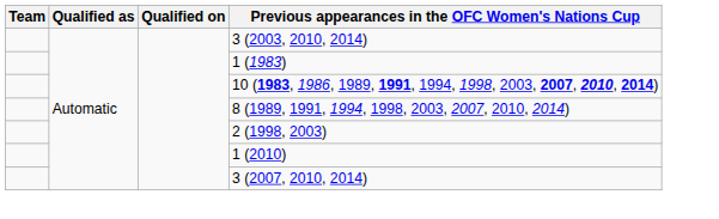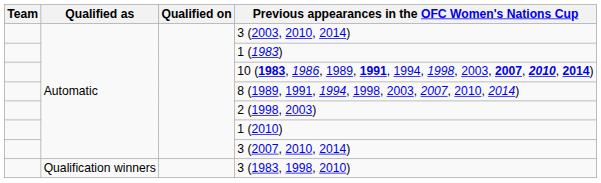+ row: Qualification winners | 3 (1983, 1998, 2010)
